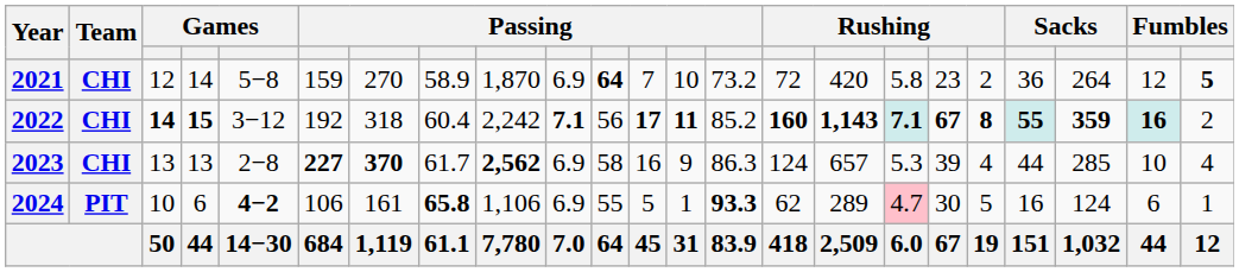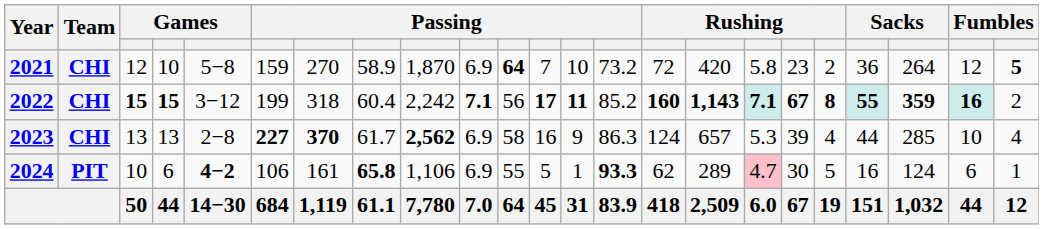2021 | column 4: 14 -> 10
2022 | column 3: 14 -> 15
2022 | column 6: 192 -> 199
